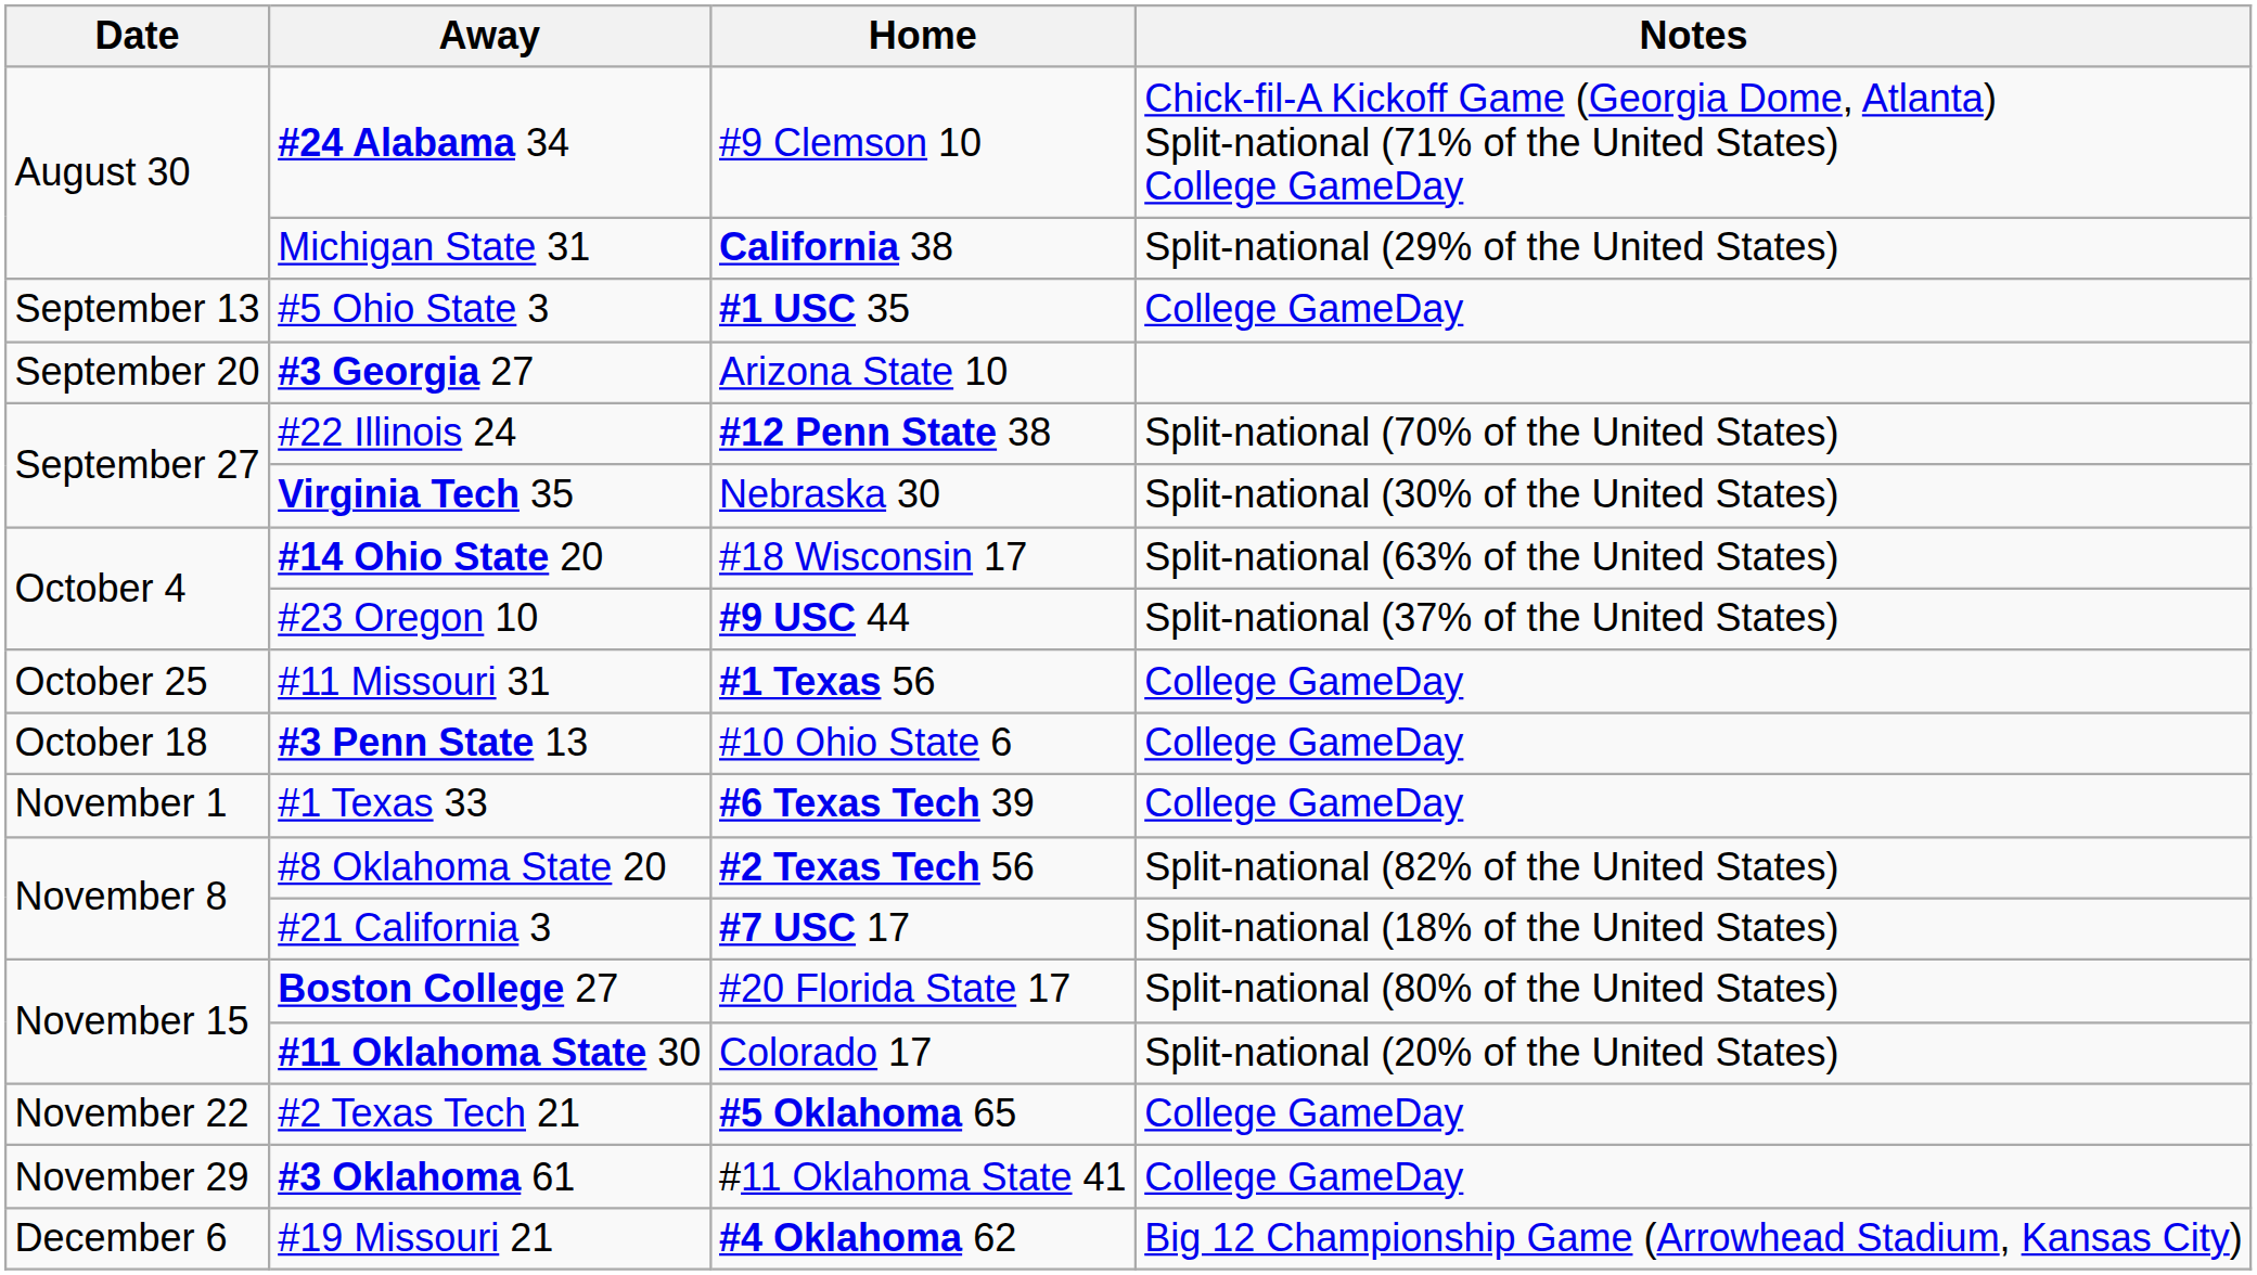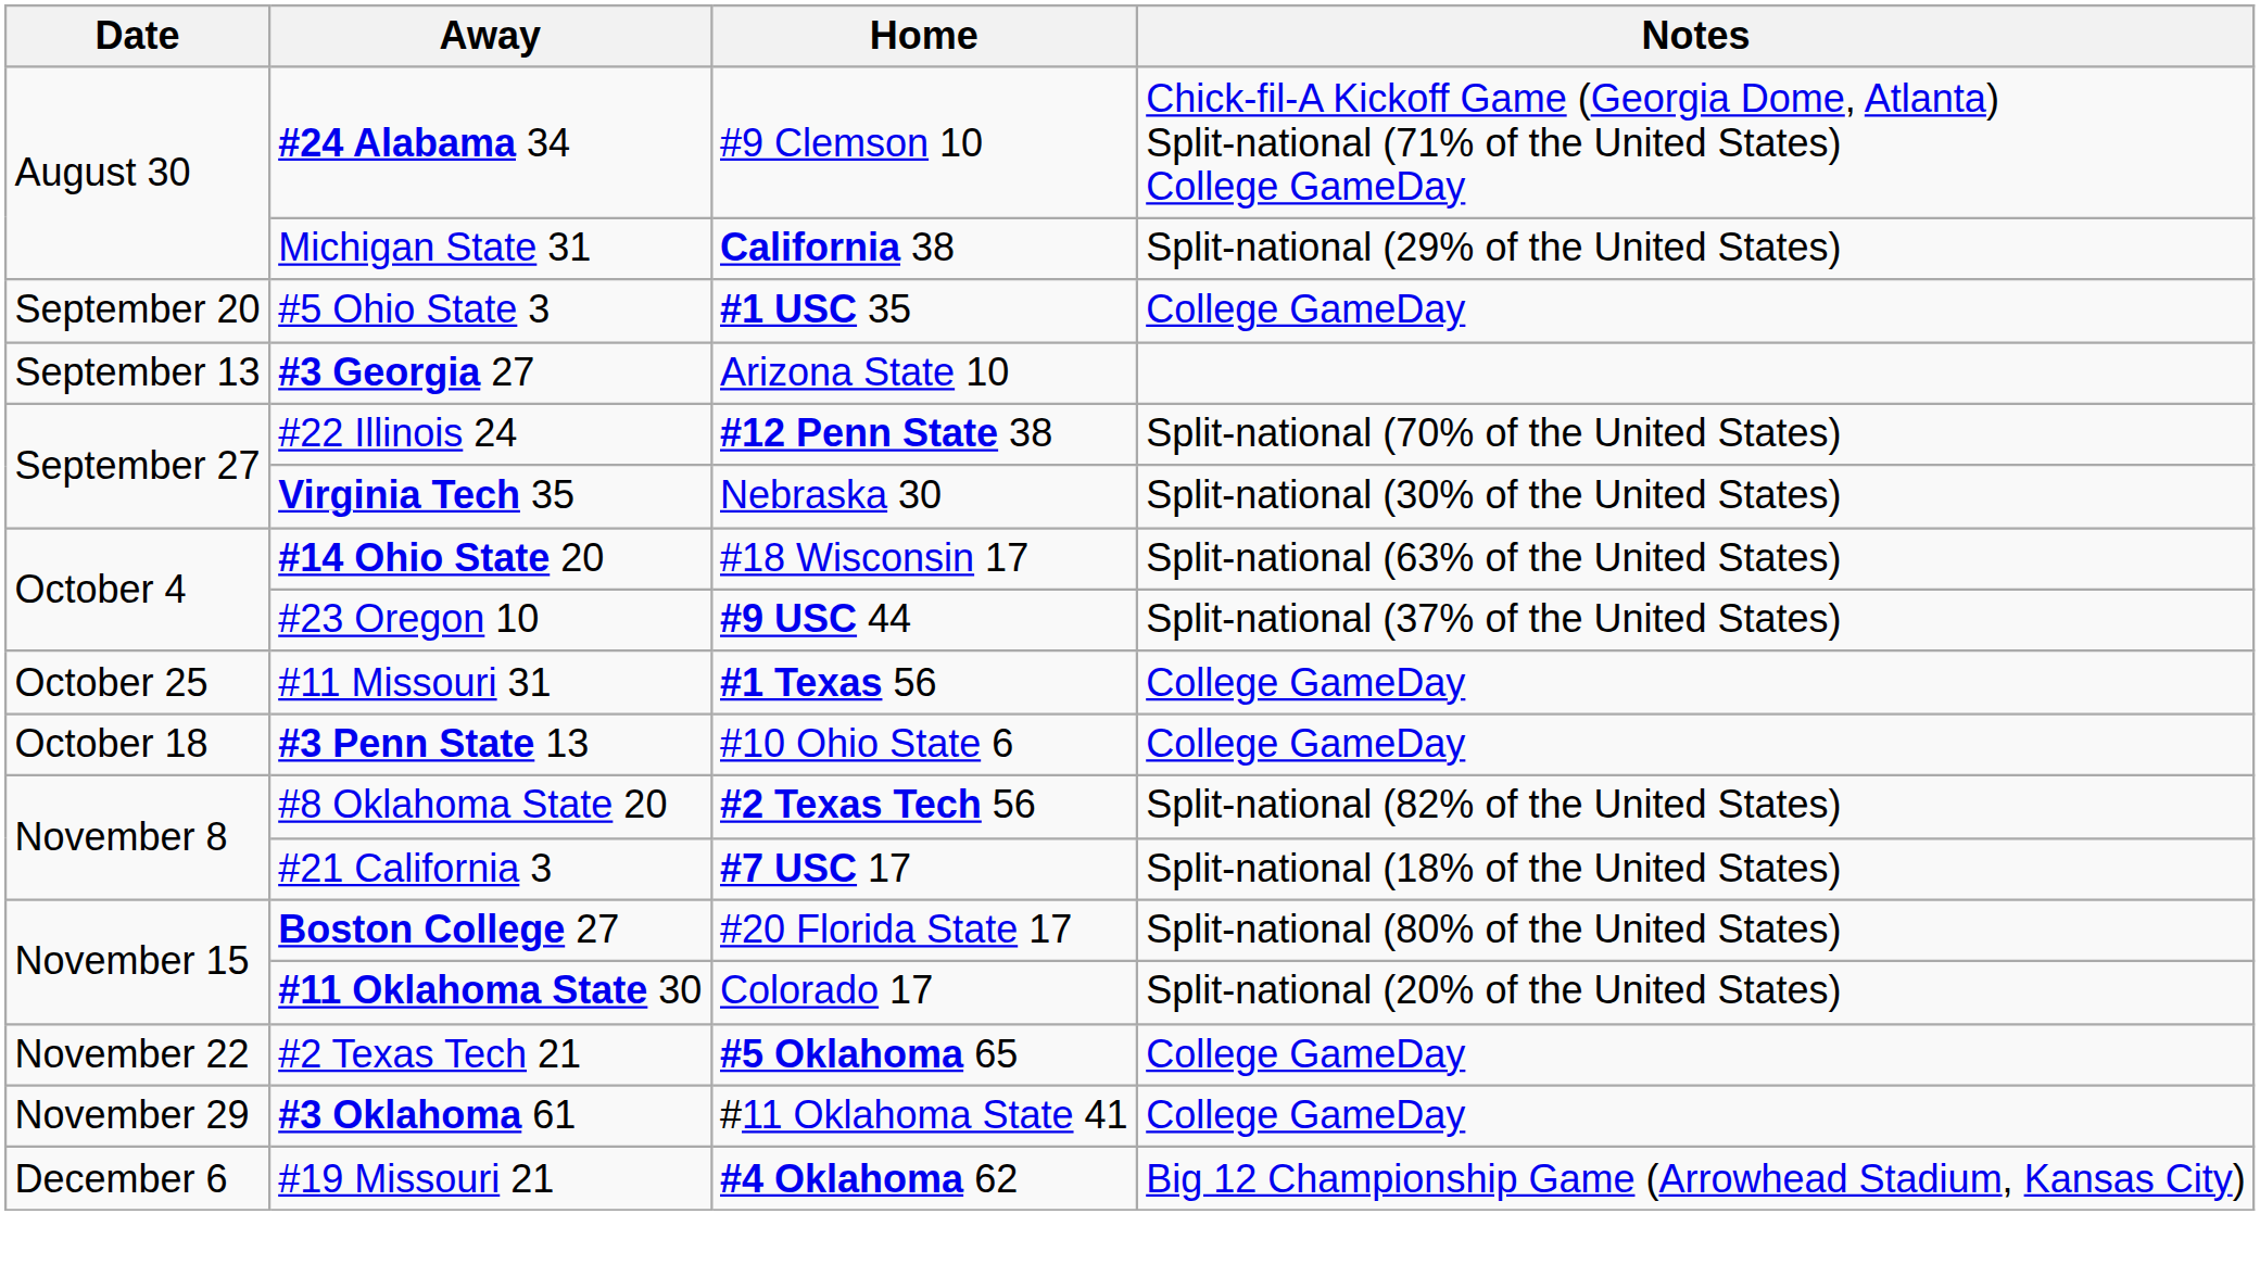#5 Ohio State 3 | Date: September 13 -> September 20
#3 Georgia 27 | Date: September 20 -> September 13
- row: November 1 | #1 Texas 33 | #6 Texas Tech 39 | College GameDay
